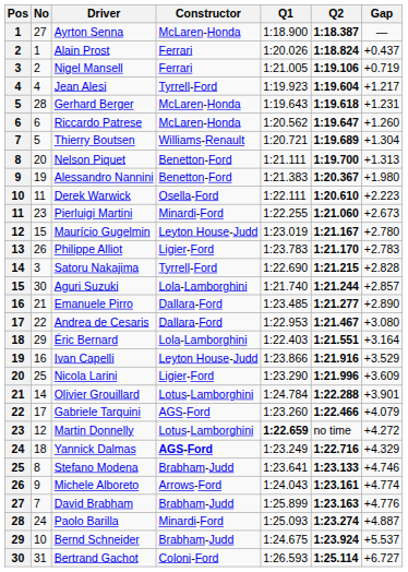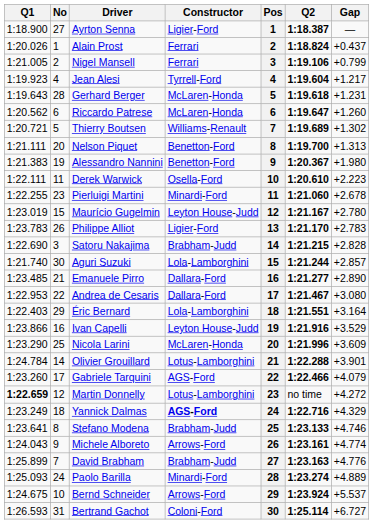columns swapped: Pos <-> Q1
Ayrton Senna | Constructor: McLaren-Honda -> Ligier-Ford
Nigel Mansell | Gap: +0.719 -> +0.799
Thierry Boutsen | Gap: +1.304 -> +1.302
Pierluigi Martini | Gap: +2.673 -> +2.678
Satoru Nakajima | Constructor: Tyrrell-Ford -> Brabham-Judd
Nicola Larini | Constructor: Ligier-Ford -> McLaren-Honda
Paolo Barilla | Gap: +4.887 -> +4.889
Bernd Schneider | Constructor: Brabham-Judd -> Arrows-Ford
